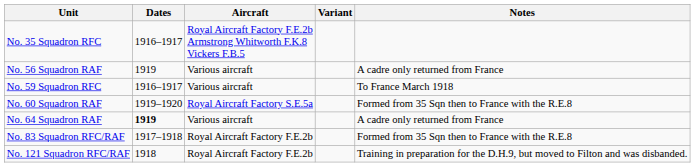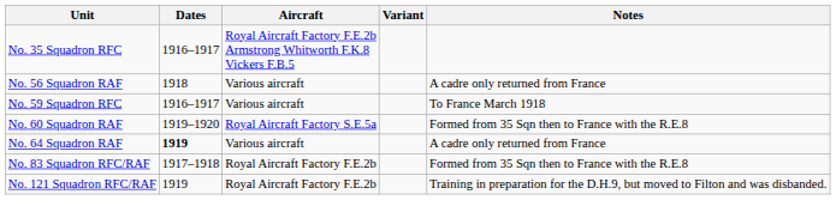No. 56 Squadron RAF | Dates: 1919 -> 1918
No. 121 Squadron RFC/RAF | Dates: 1918 -> 1919
